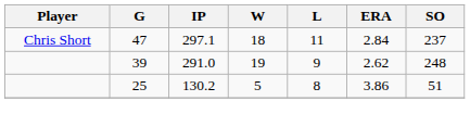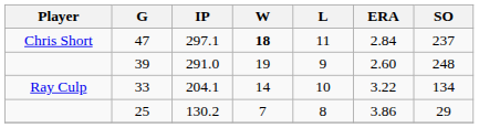47 | W: normal -> bold
39 | ERA: 2.62 -> 2.60
+ row: Ray Culp | 33 | 204.1 | 14 | 10 | 3.22 | 134
25 | W: 5 -> 7
25 | SO: 51 -> 29
